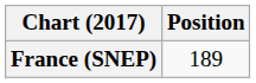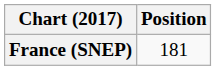France (SNEP) | Position: 189 -> 181
